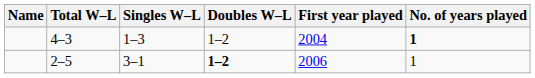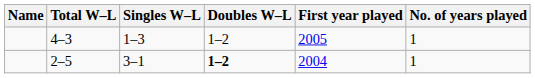4–3 | First year played: 2004 -> 2005
4–3 | No. of years played: bold -> normal
2–5 | First year played: 2006 -> 2004
